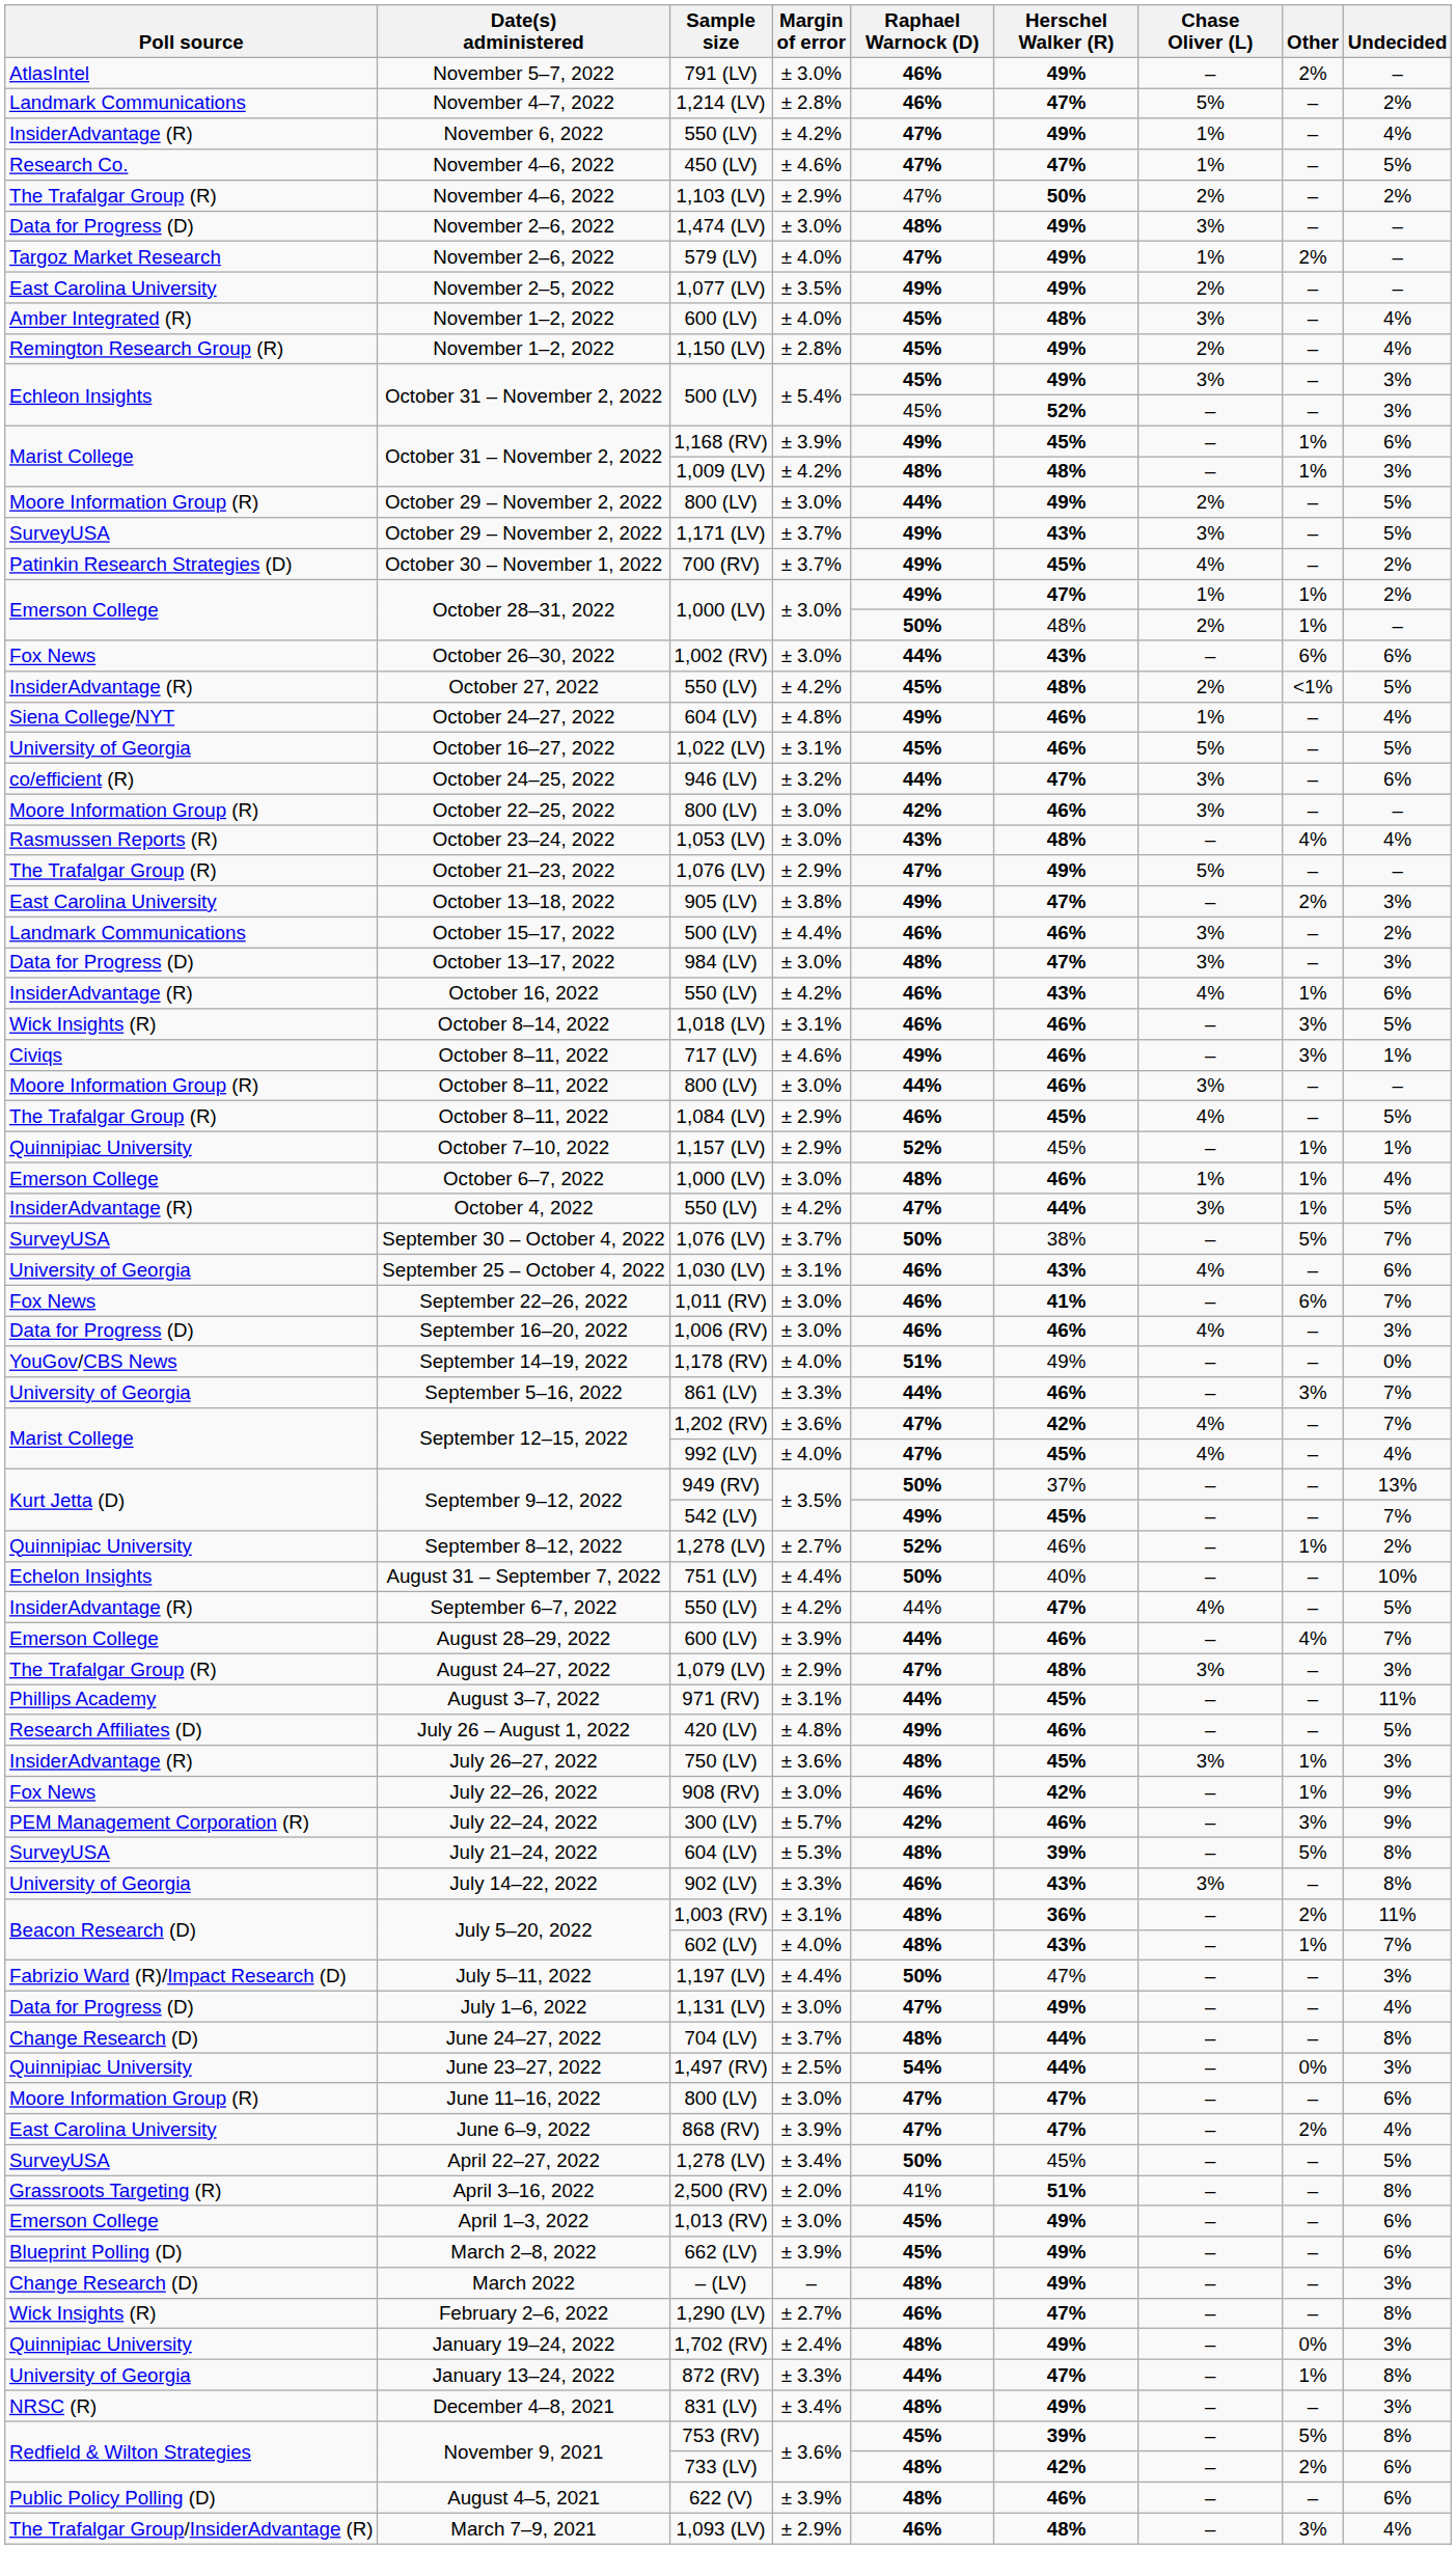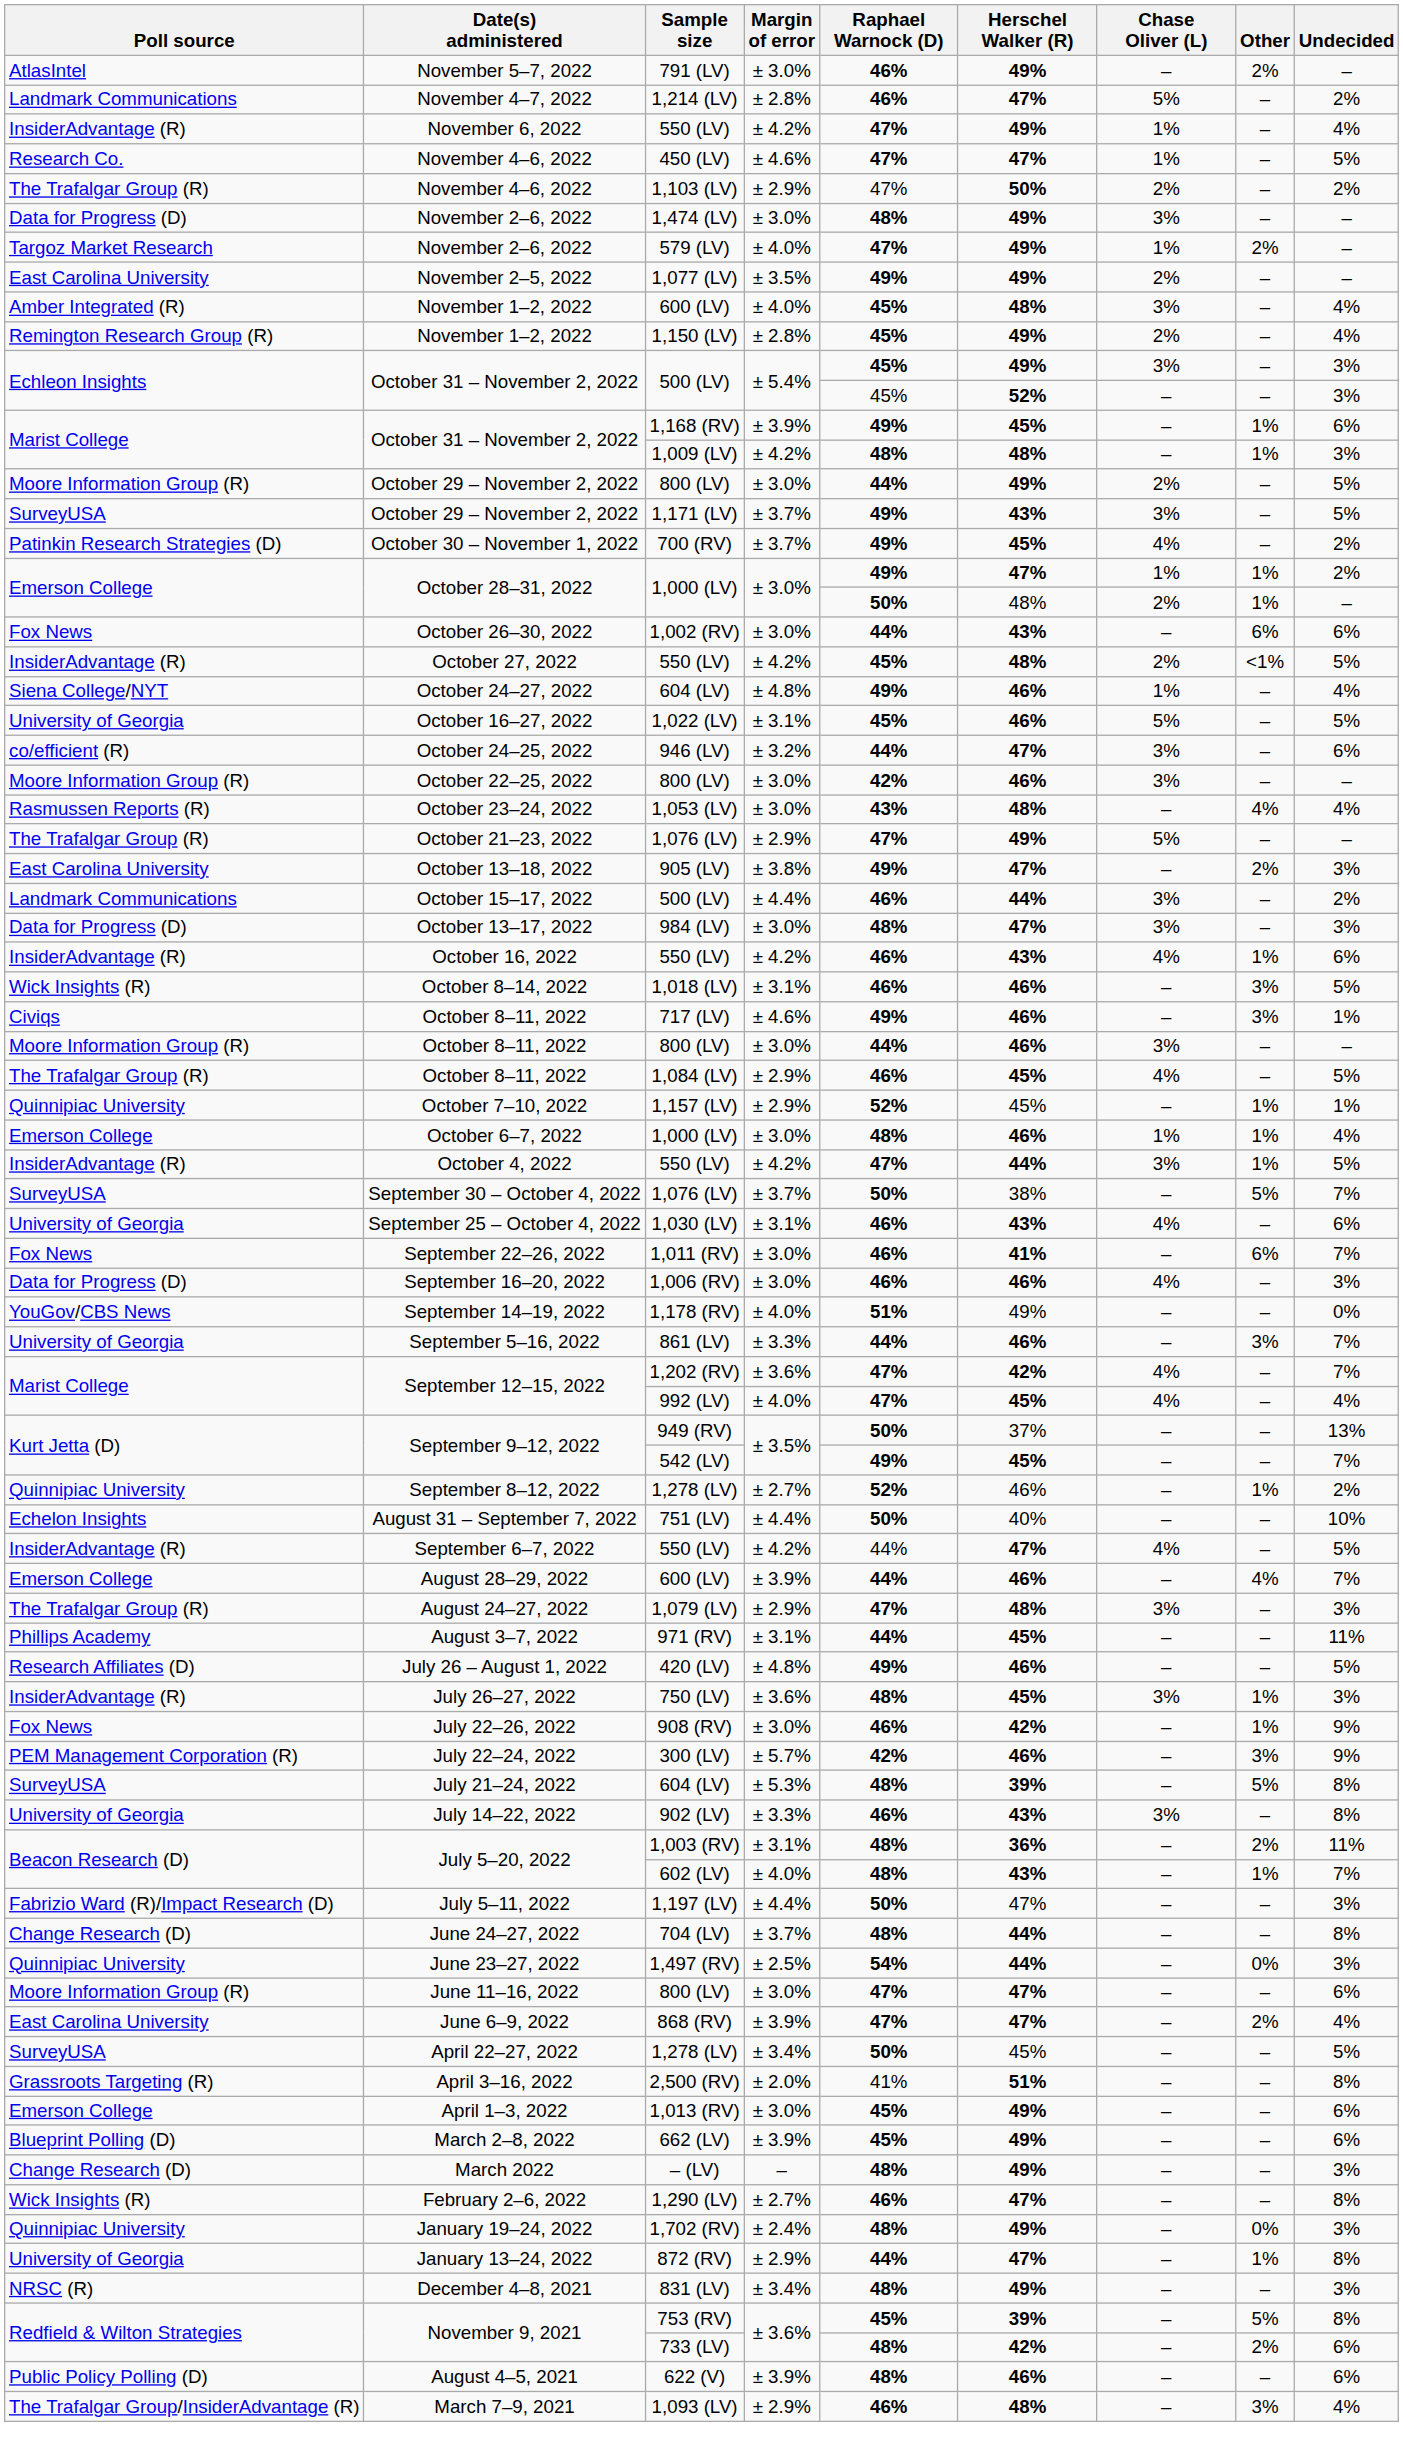October 15–17, 2022 | Herschel Walker (R): 46% -> 44%
- row: Data for Progress (D) | July 1–6, 2022 | 1,131 (LV) | ± 3.0% | 47% | 49% | – | – | 4%
January 13–24, 2022 | Margin of error: ± 3.3% -> ± 2.9%
